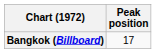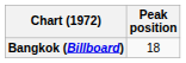Bangkok (Billboard) | Peak position: 17 -> 18
